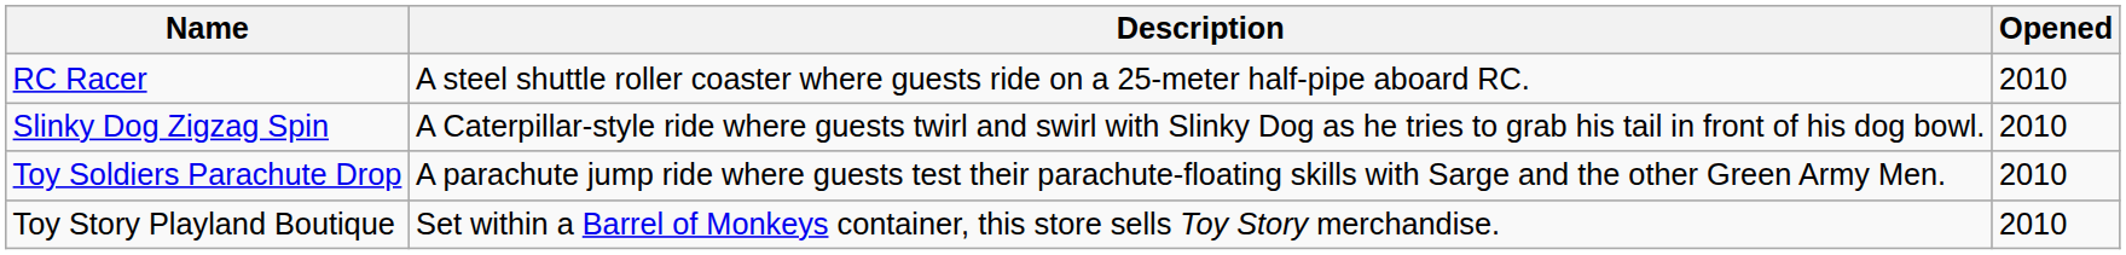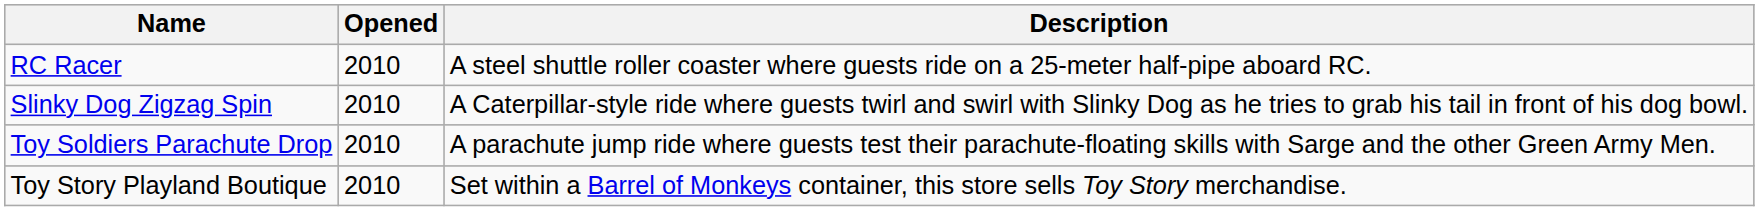columns swapped: Opened <-> Description
